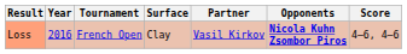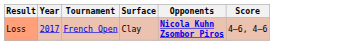- column: Partner | Vasil Kirkov
Loss | Year: 2016 -> 2017
